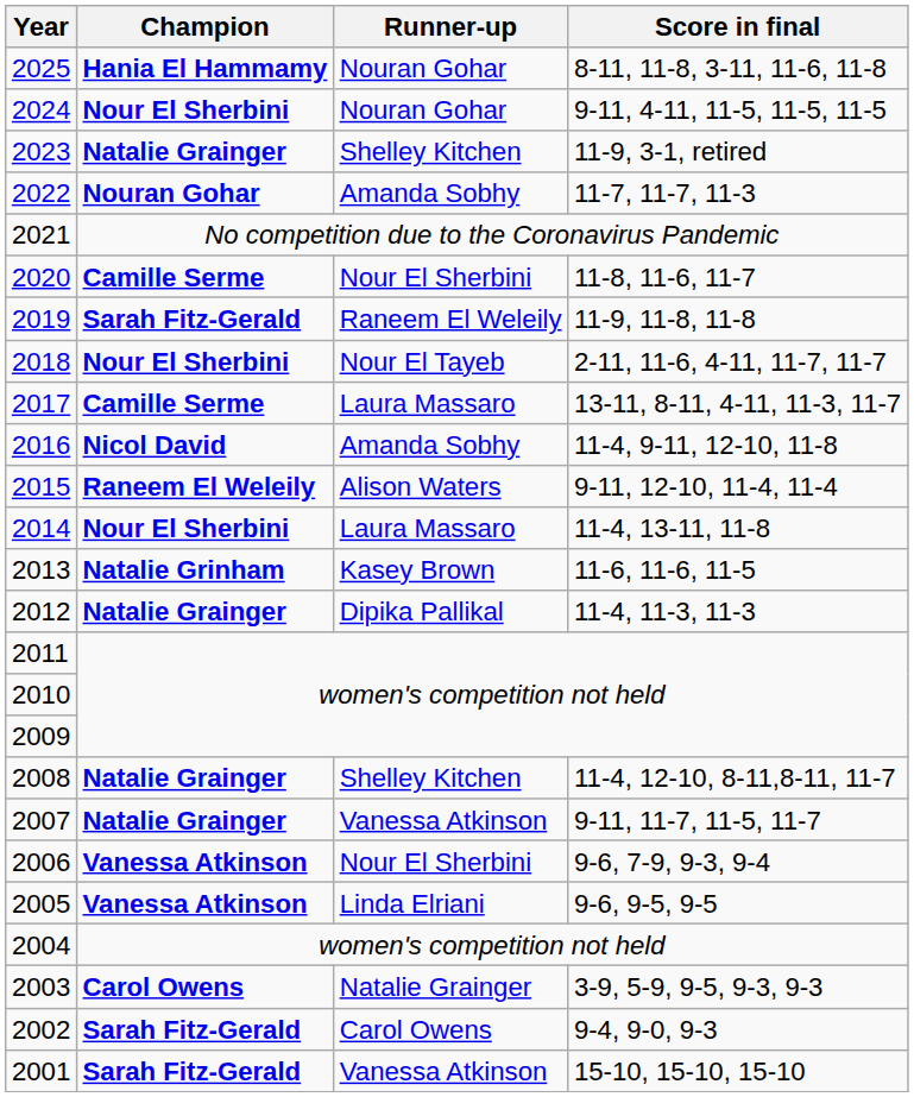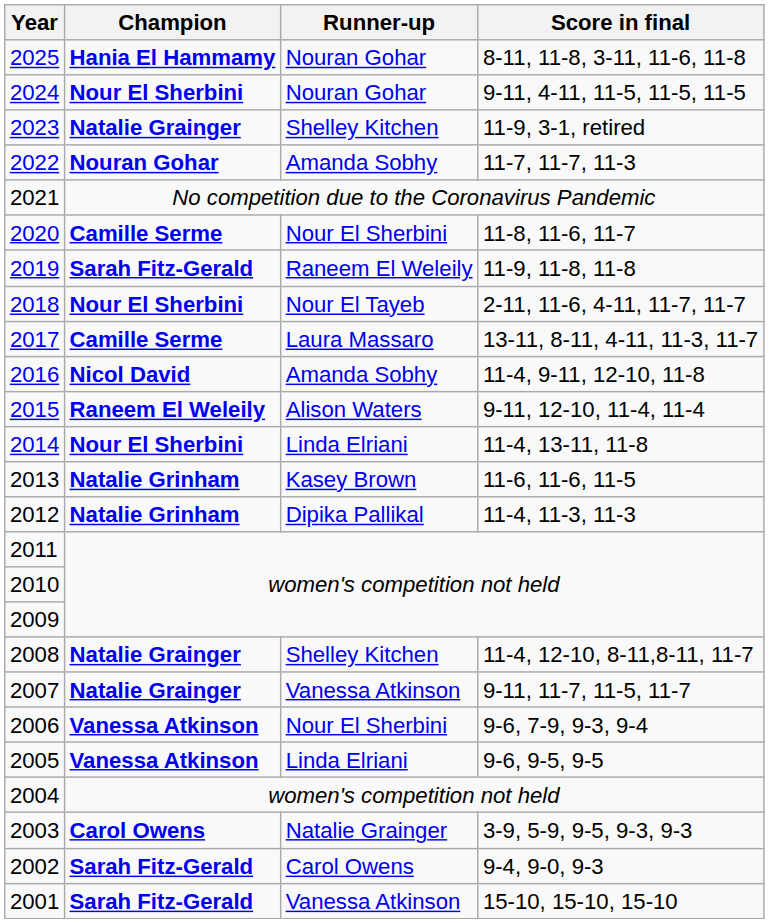2014 | Runner-up: Laura Massaro -> Linda Elriani
2012 | Champion: Natalie Grainger -> Natalie Grinham
